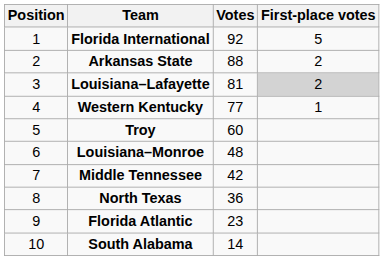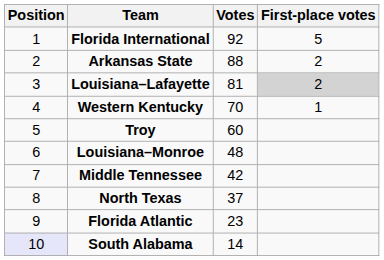Western Kentucky | Votes: 77 -> 70
North Texas | Votes: 36 -> 37
South Alabama | Position: no background -> lavender background
